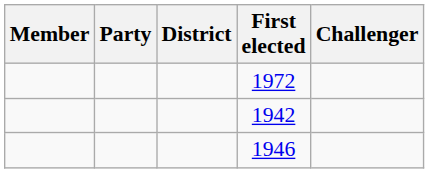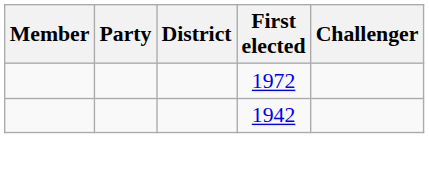- row: 1946
